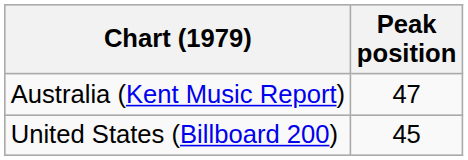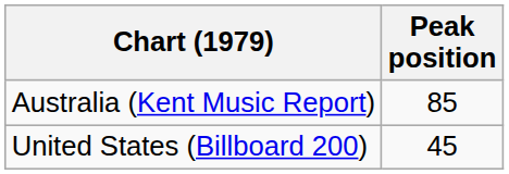Australia (Kent Music Report) | Peak position: 47 -> 85
